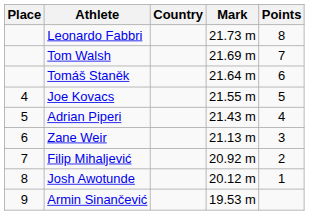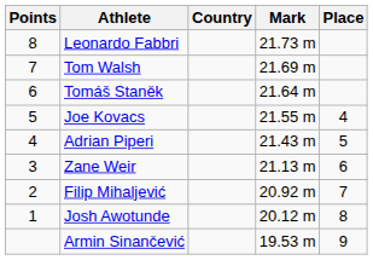columns swapped: Place <-> Points
